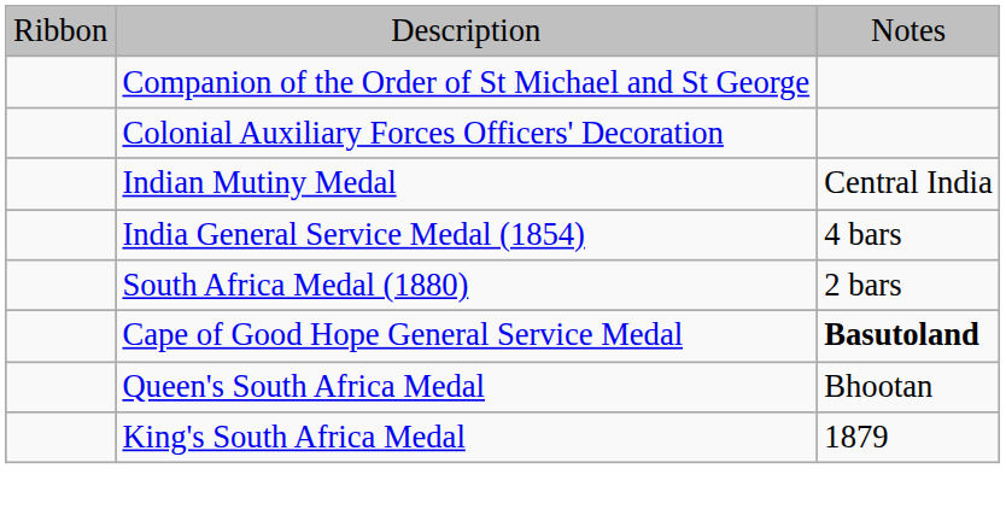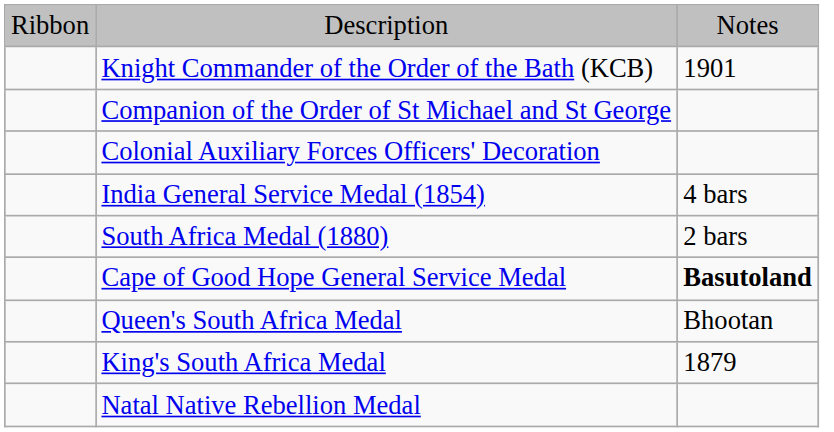+ row: Knight Commander of the Order of the Bath (KCB) | 1901
- row: Indian Mutiny Medal | Central India
+ row: Natal Native Rebellion Medal
